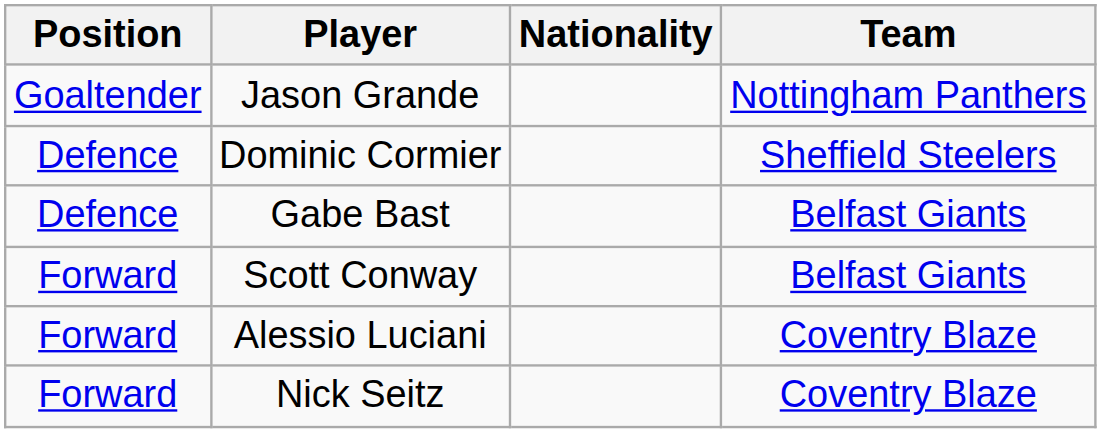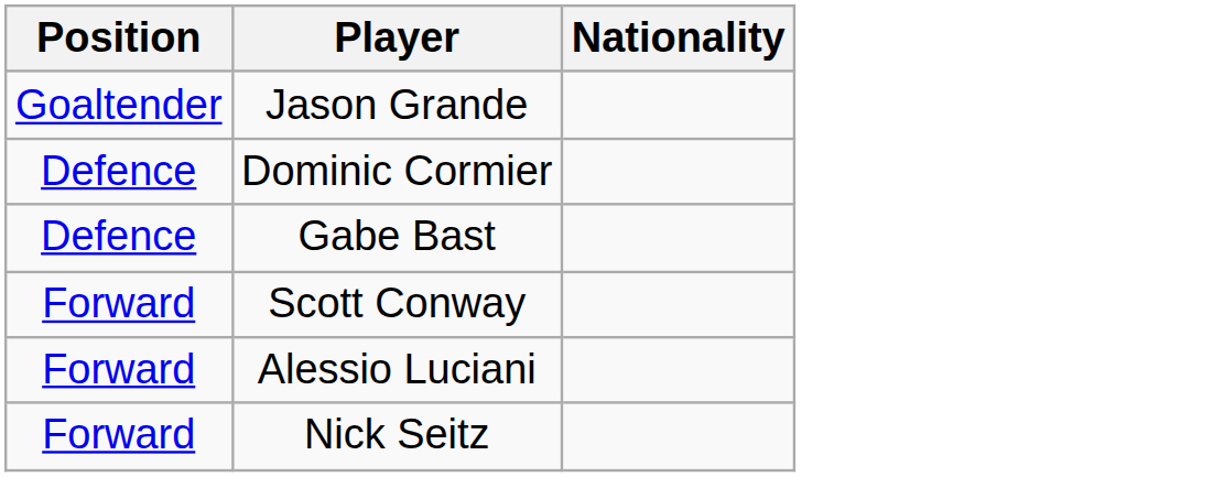- column: Team | Nottingham Panthers | Sheffield Steelers | Belfast Giants | Belfast Giants | Coventry Blaze | Coventry Blaze
